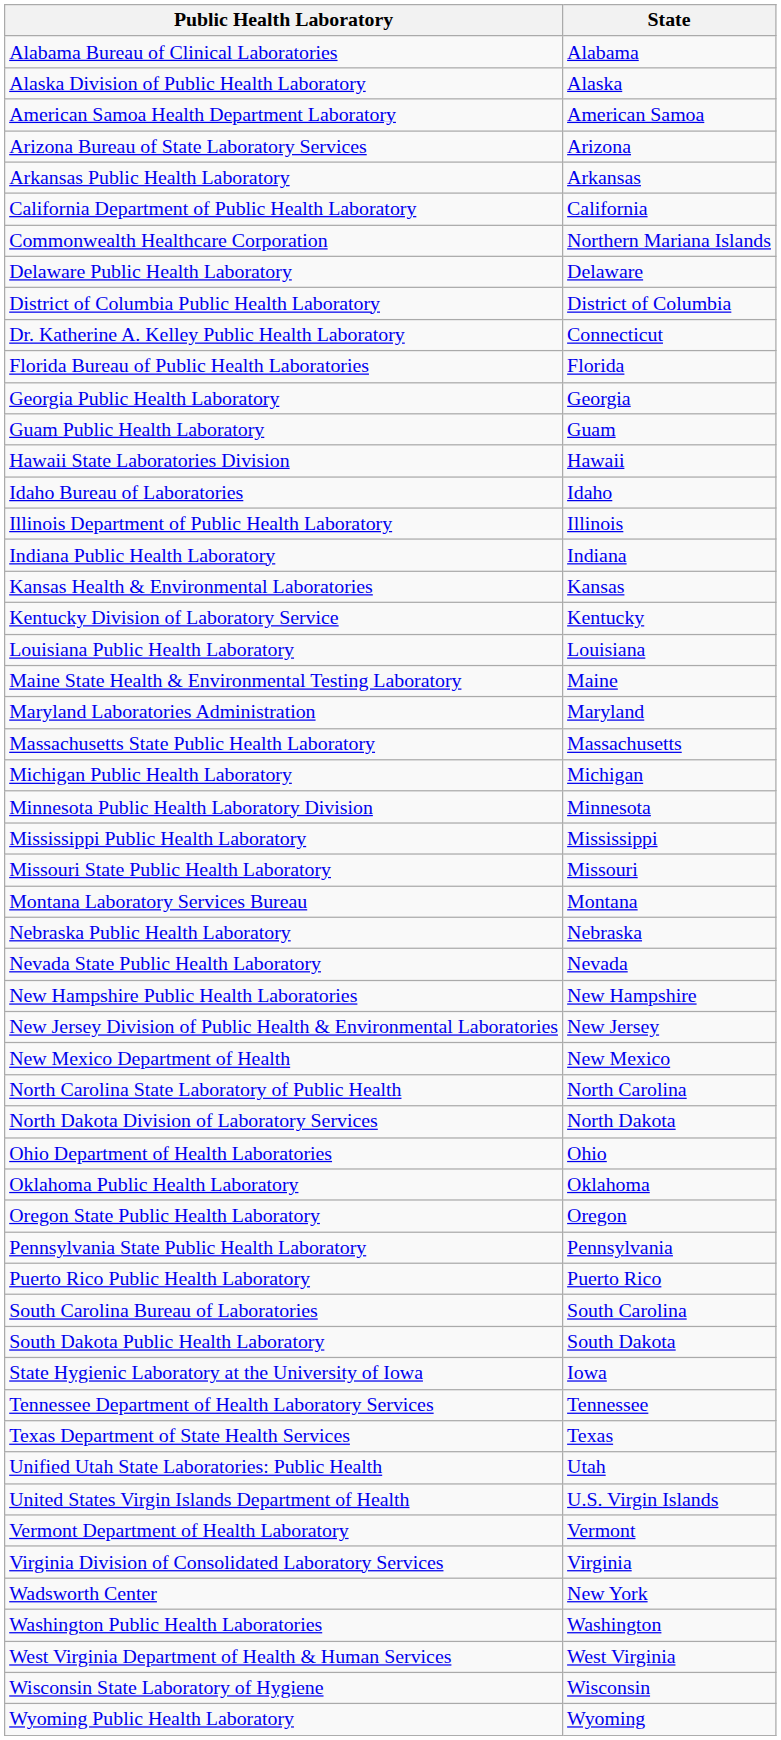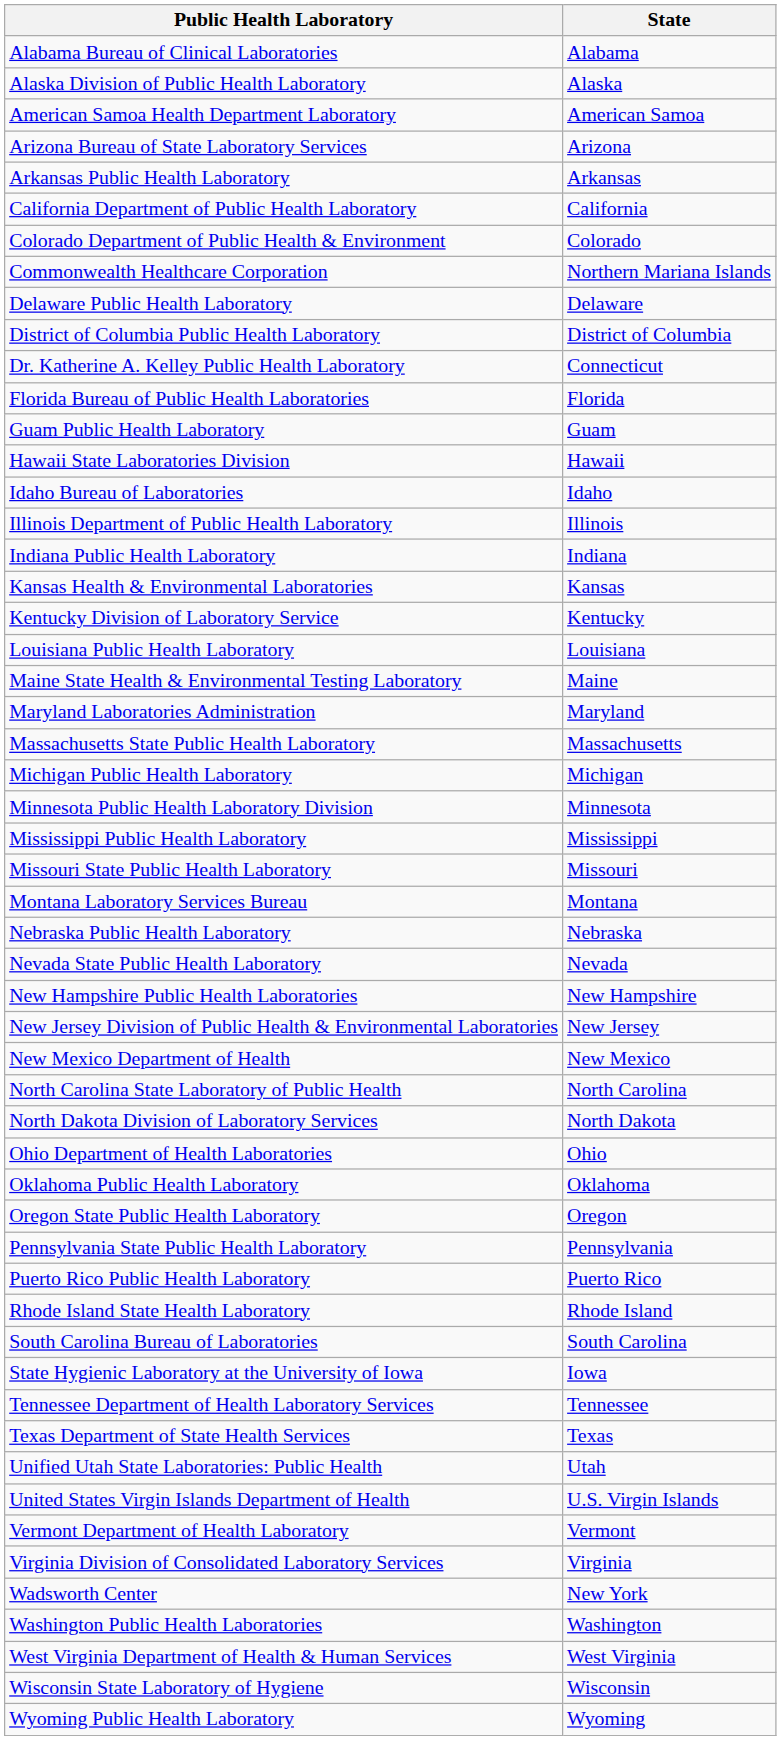+ row: Colorado Department of Public Health & Environment | Colorado
- row: Georgia Public Health Laboratory | Georgia
+ row: Rhode Island State Health Laboratory | Rhode Island
- row: South Dakota Public Health Laboratory | South Dakota
